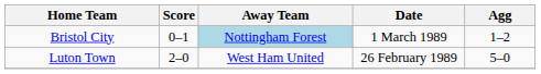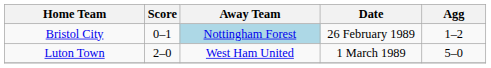Bristol City | Date: 1 March 1989 -> 26 February 1989
Luton Town | Date: 26 February 1989 -> 1 March 1989
